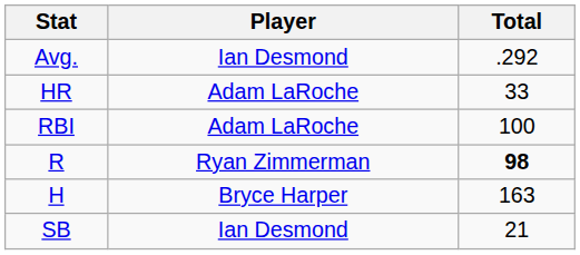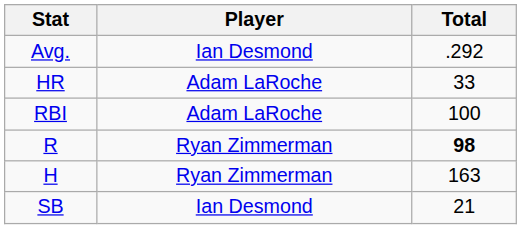H | Player: Bryce Harper -> Ryan Zimmerman
